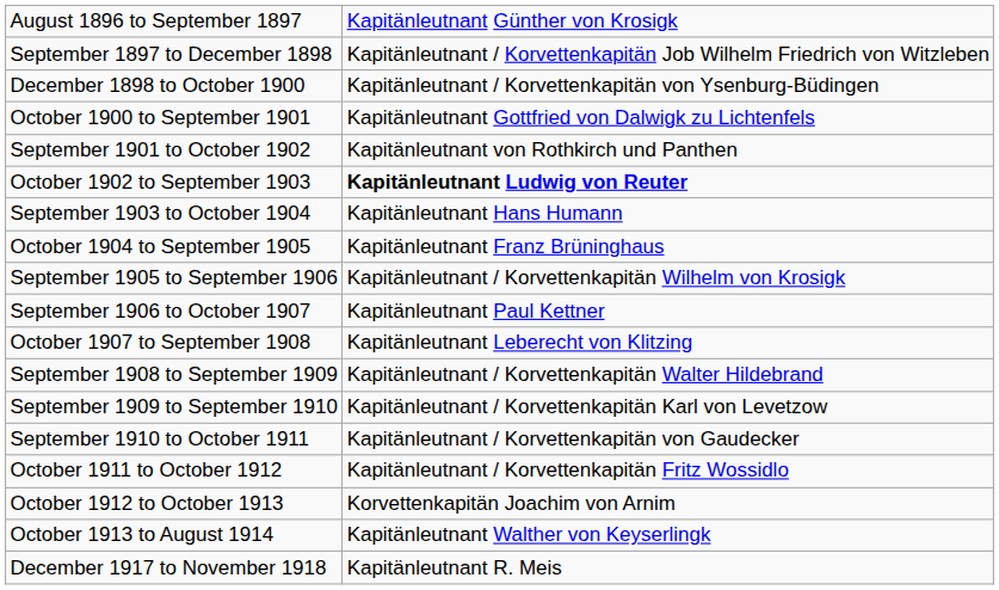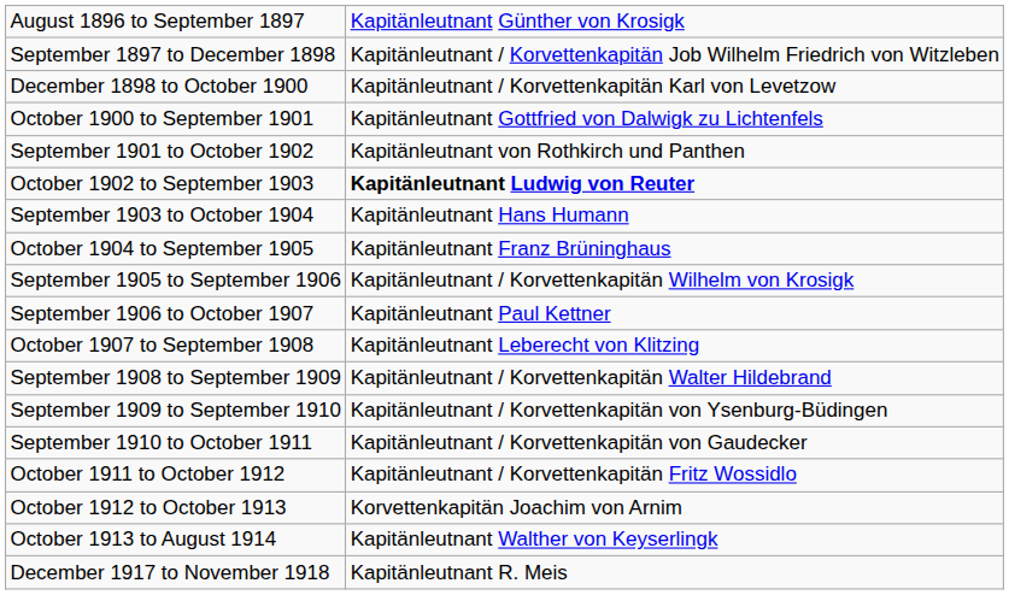December 1898 to October 1900 | column 2: Kapitänleutnant / Korvettenkapitän von Ysenburg-Büdingen -> Kapitänleutnant / Korvettenkapitän Karl von Levetzow
September 1909 to September 1910 | column 2: Kapitänleutnant / Korvettenkapitän Karl von Levetzow -> Kapitänleutnant / Korvettenkapitän von Ysenburg-Büdingen
